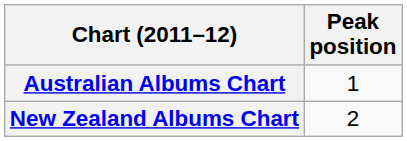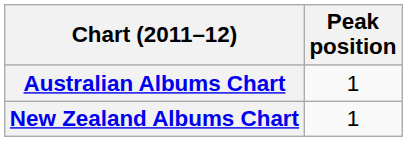New Zealand Albums Chart | Peak position: 2 -> 1
